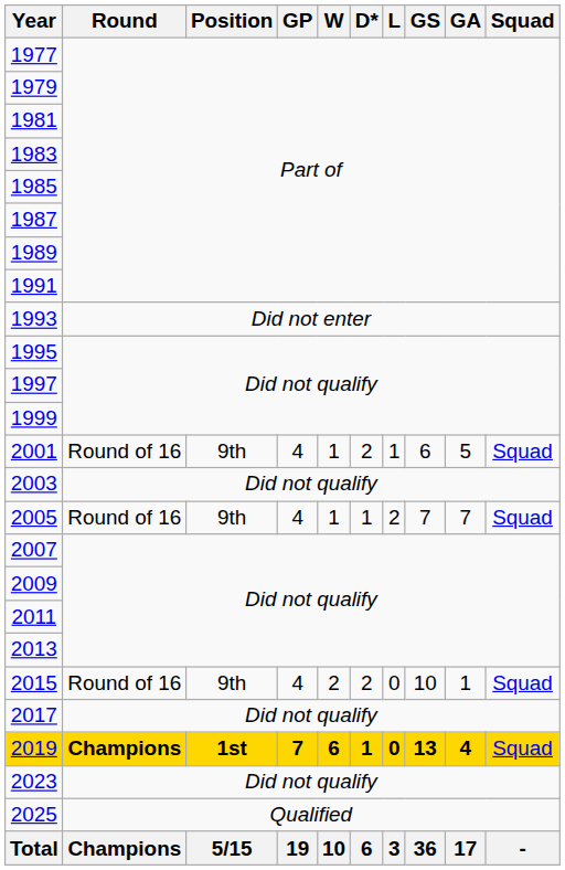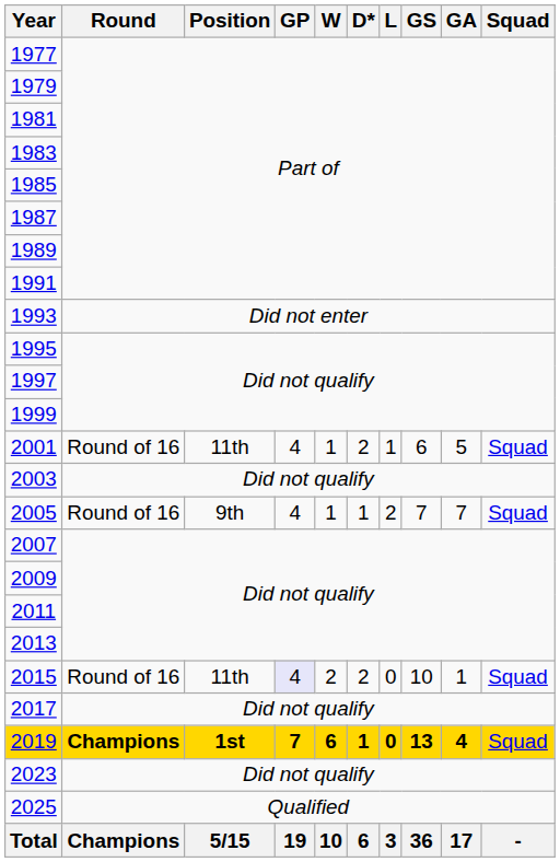2001 | Position: 9th -> 11th
2015 | Position: 9th -> 11th
2015 | GP: no background -> lavender background
